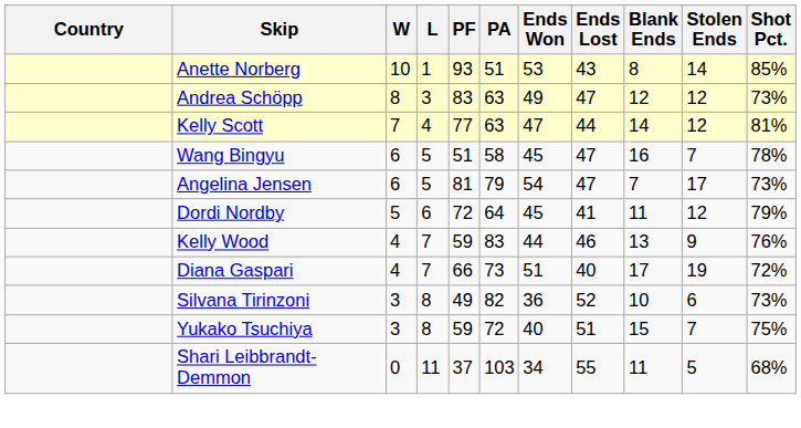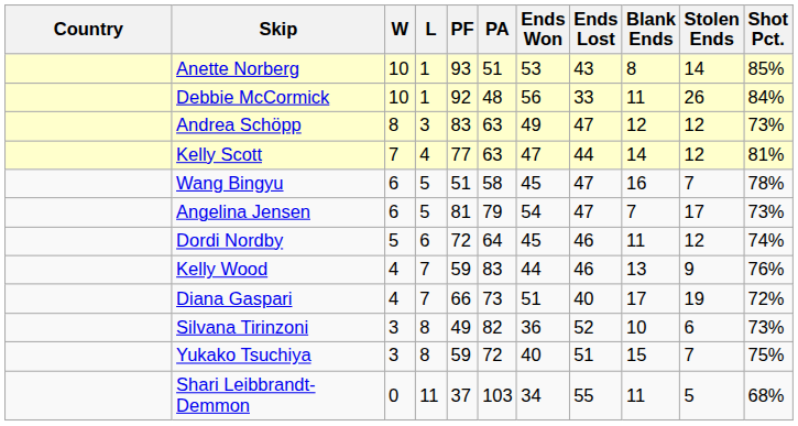+ row: Debbie McCormick | 10 | 1 | 92 | 48 | 56 | 33 | 11 | 26 | 84%
Dordi Nordby | Ends Lost: 41 -> 46
Dordi Nordby | Shot Pct.: 79% -> 74%
